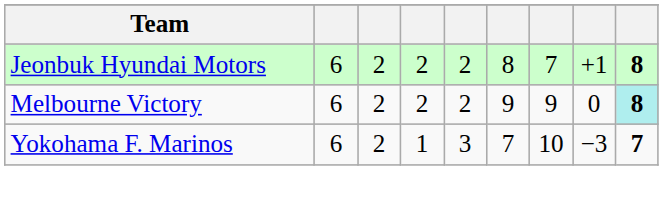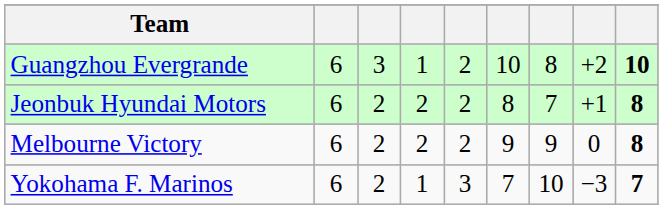+ row: Guangzhou Evergrande | 6 | 3 | 1 | 2 | 10 | 8 | +2 | 10
Melbourne Victory | column 9: paleturquoise background -> no background
